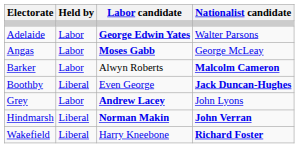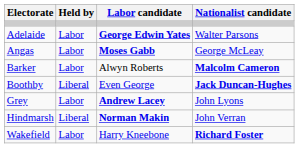Hindmarsh | Nationalist candidate: bold -> normal
Wakefield | Held by: Liberal -> Labor
